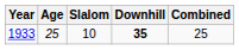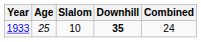1933 | Combined: 25 -> 24
